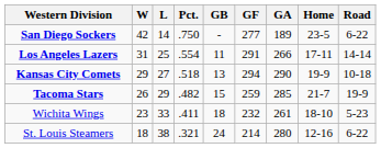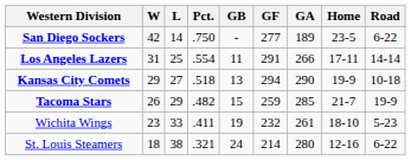Wichita Wings | GB: 18 -> 19
